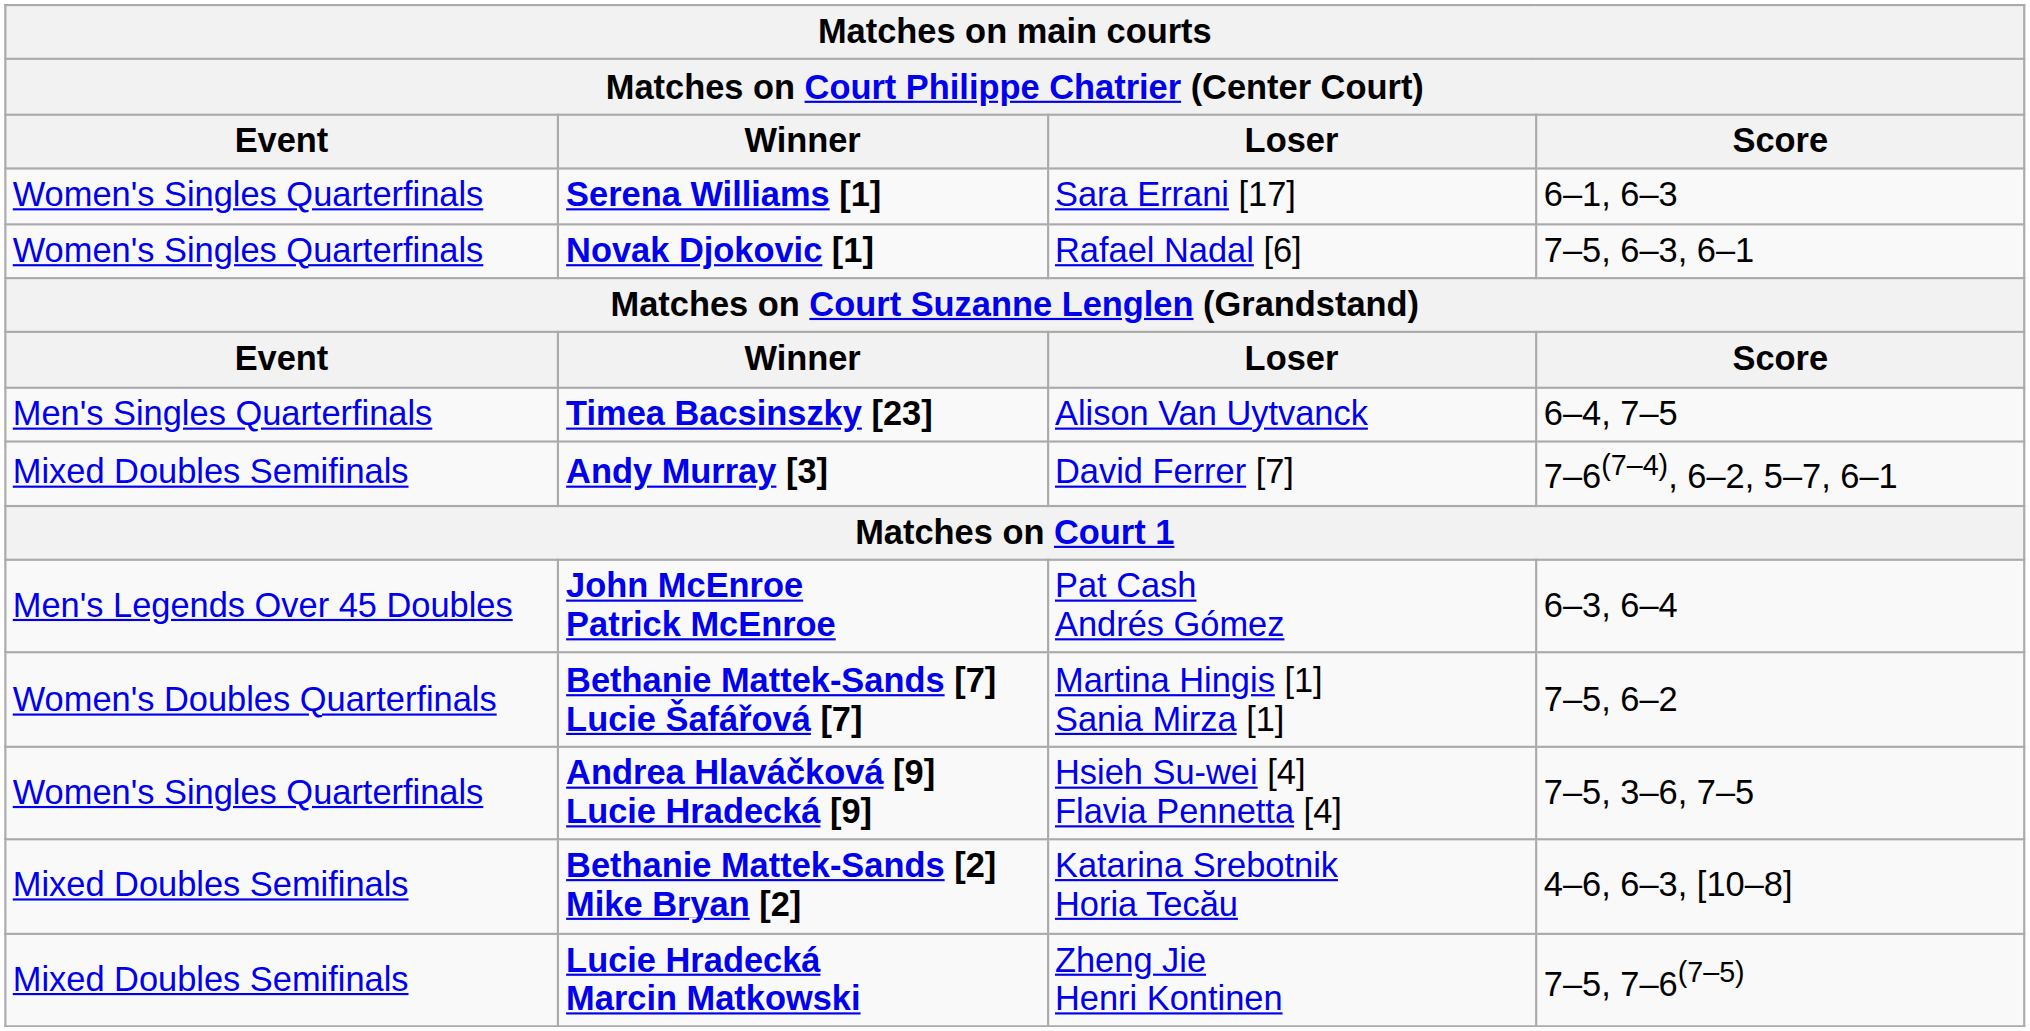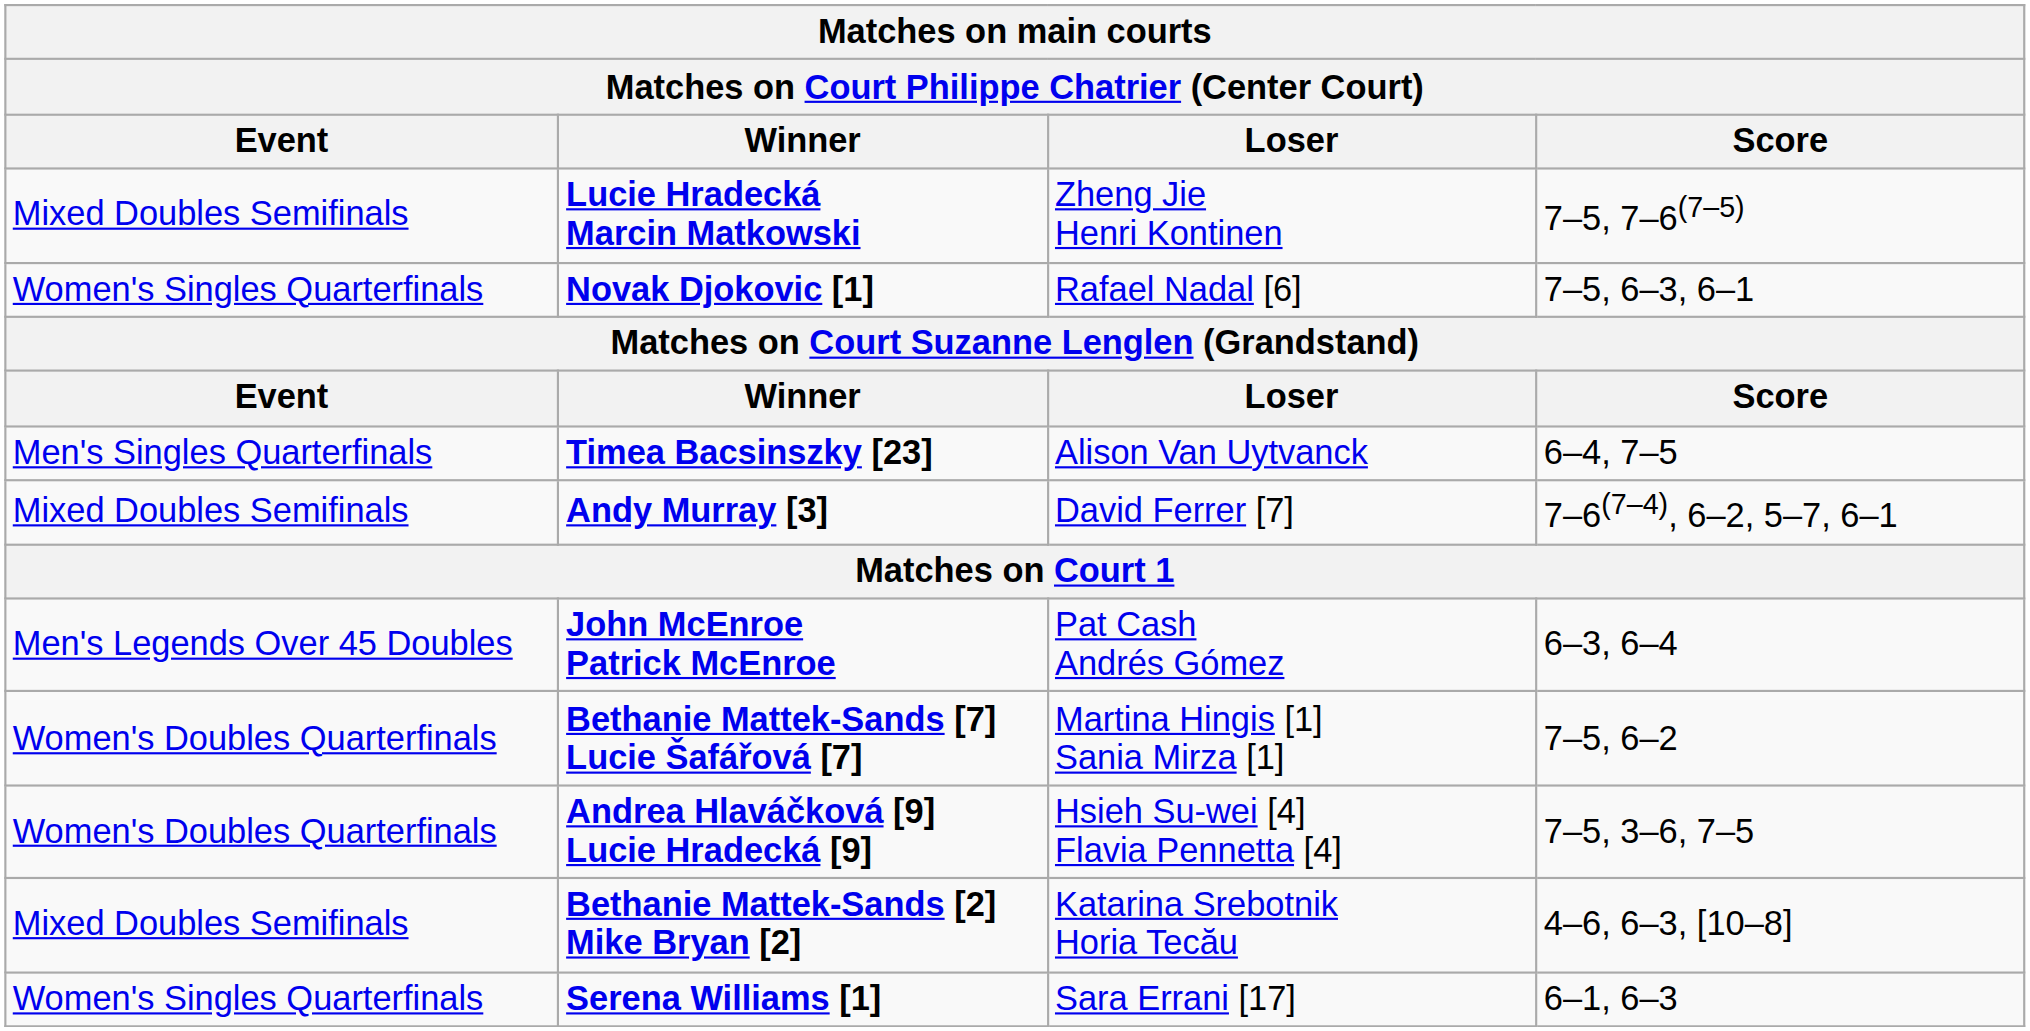rows swapped: Serena Williams [1] <-> Lucie Hradecká Marcin Matkowski
Andrea Hlaváčková [9] Lucie Hradecká [9] | Event: Women's Singles Quarterfinals -> Women's Doubles Quarterfinals
